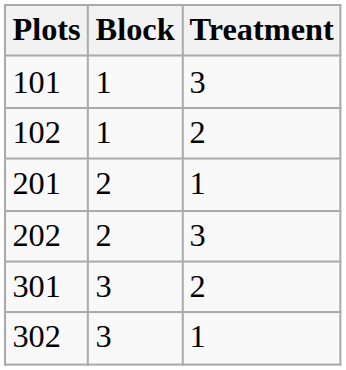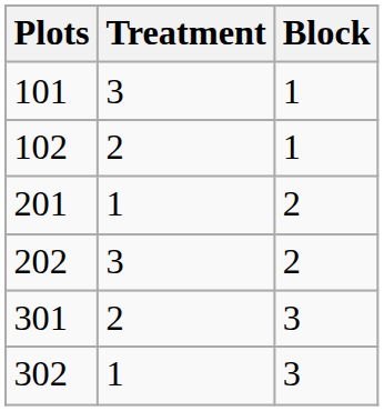columns swapped: Block <-> Treatment
